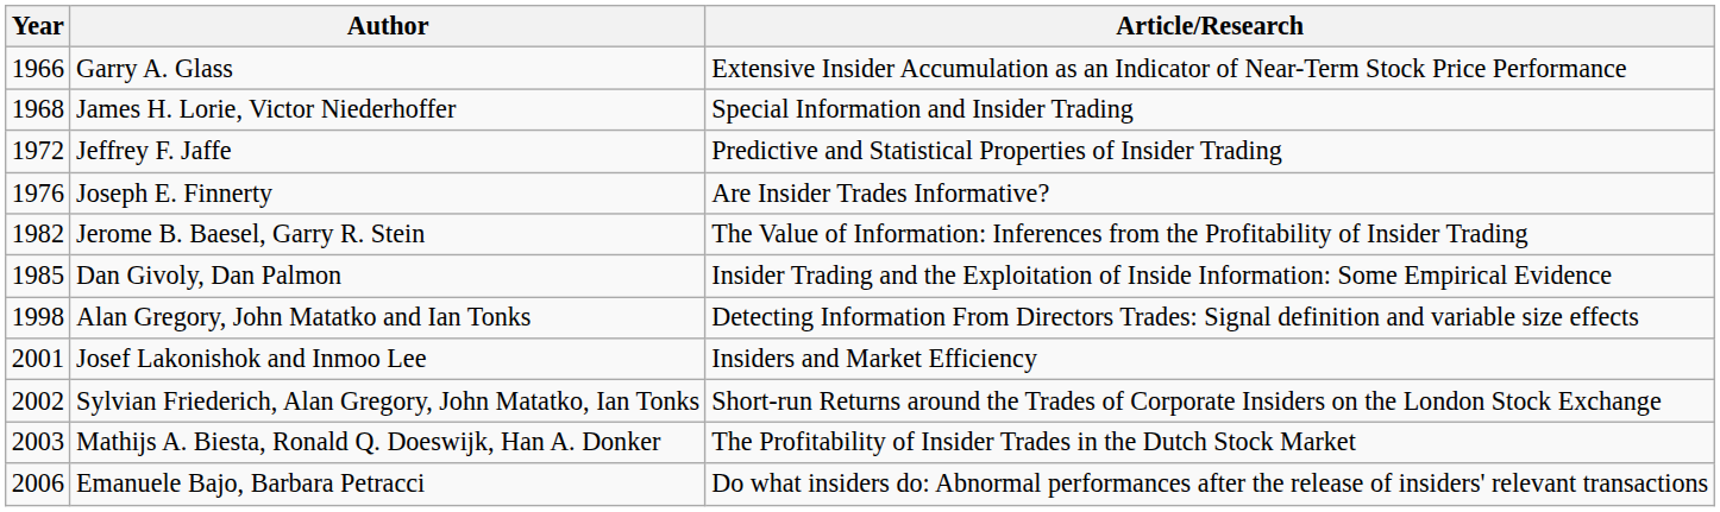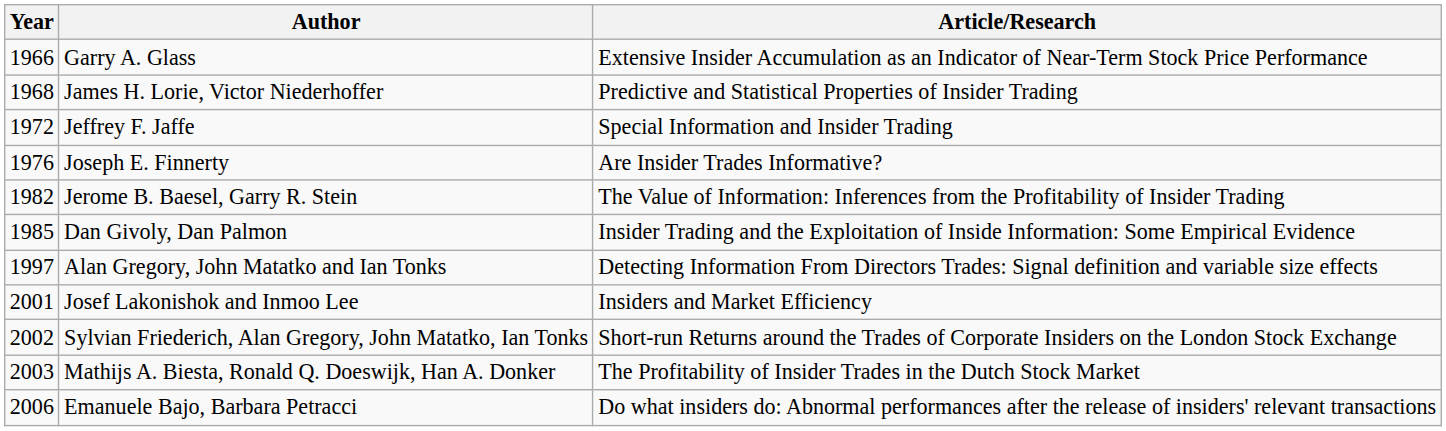James H. Lorie, Victor Niederhoffer | Article/Research: Special Information and Insider Trading -> Predictive and Statistical Properties of Insider Trading
Jeffrey F. Jaffe | Article/Research: Predictive and Statistical Properties of Insider Trading -> Special Information and Insider Trading
Alan Gregory, John Matatko and Ian Tonks | Year: 1998 -> 1997
